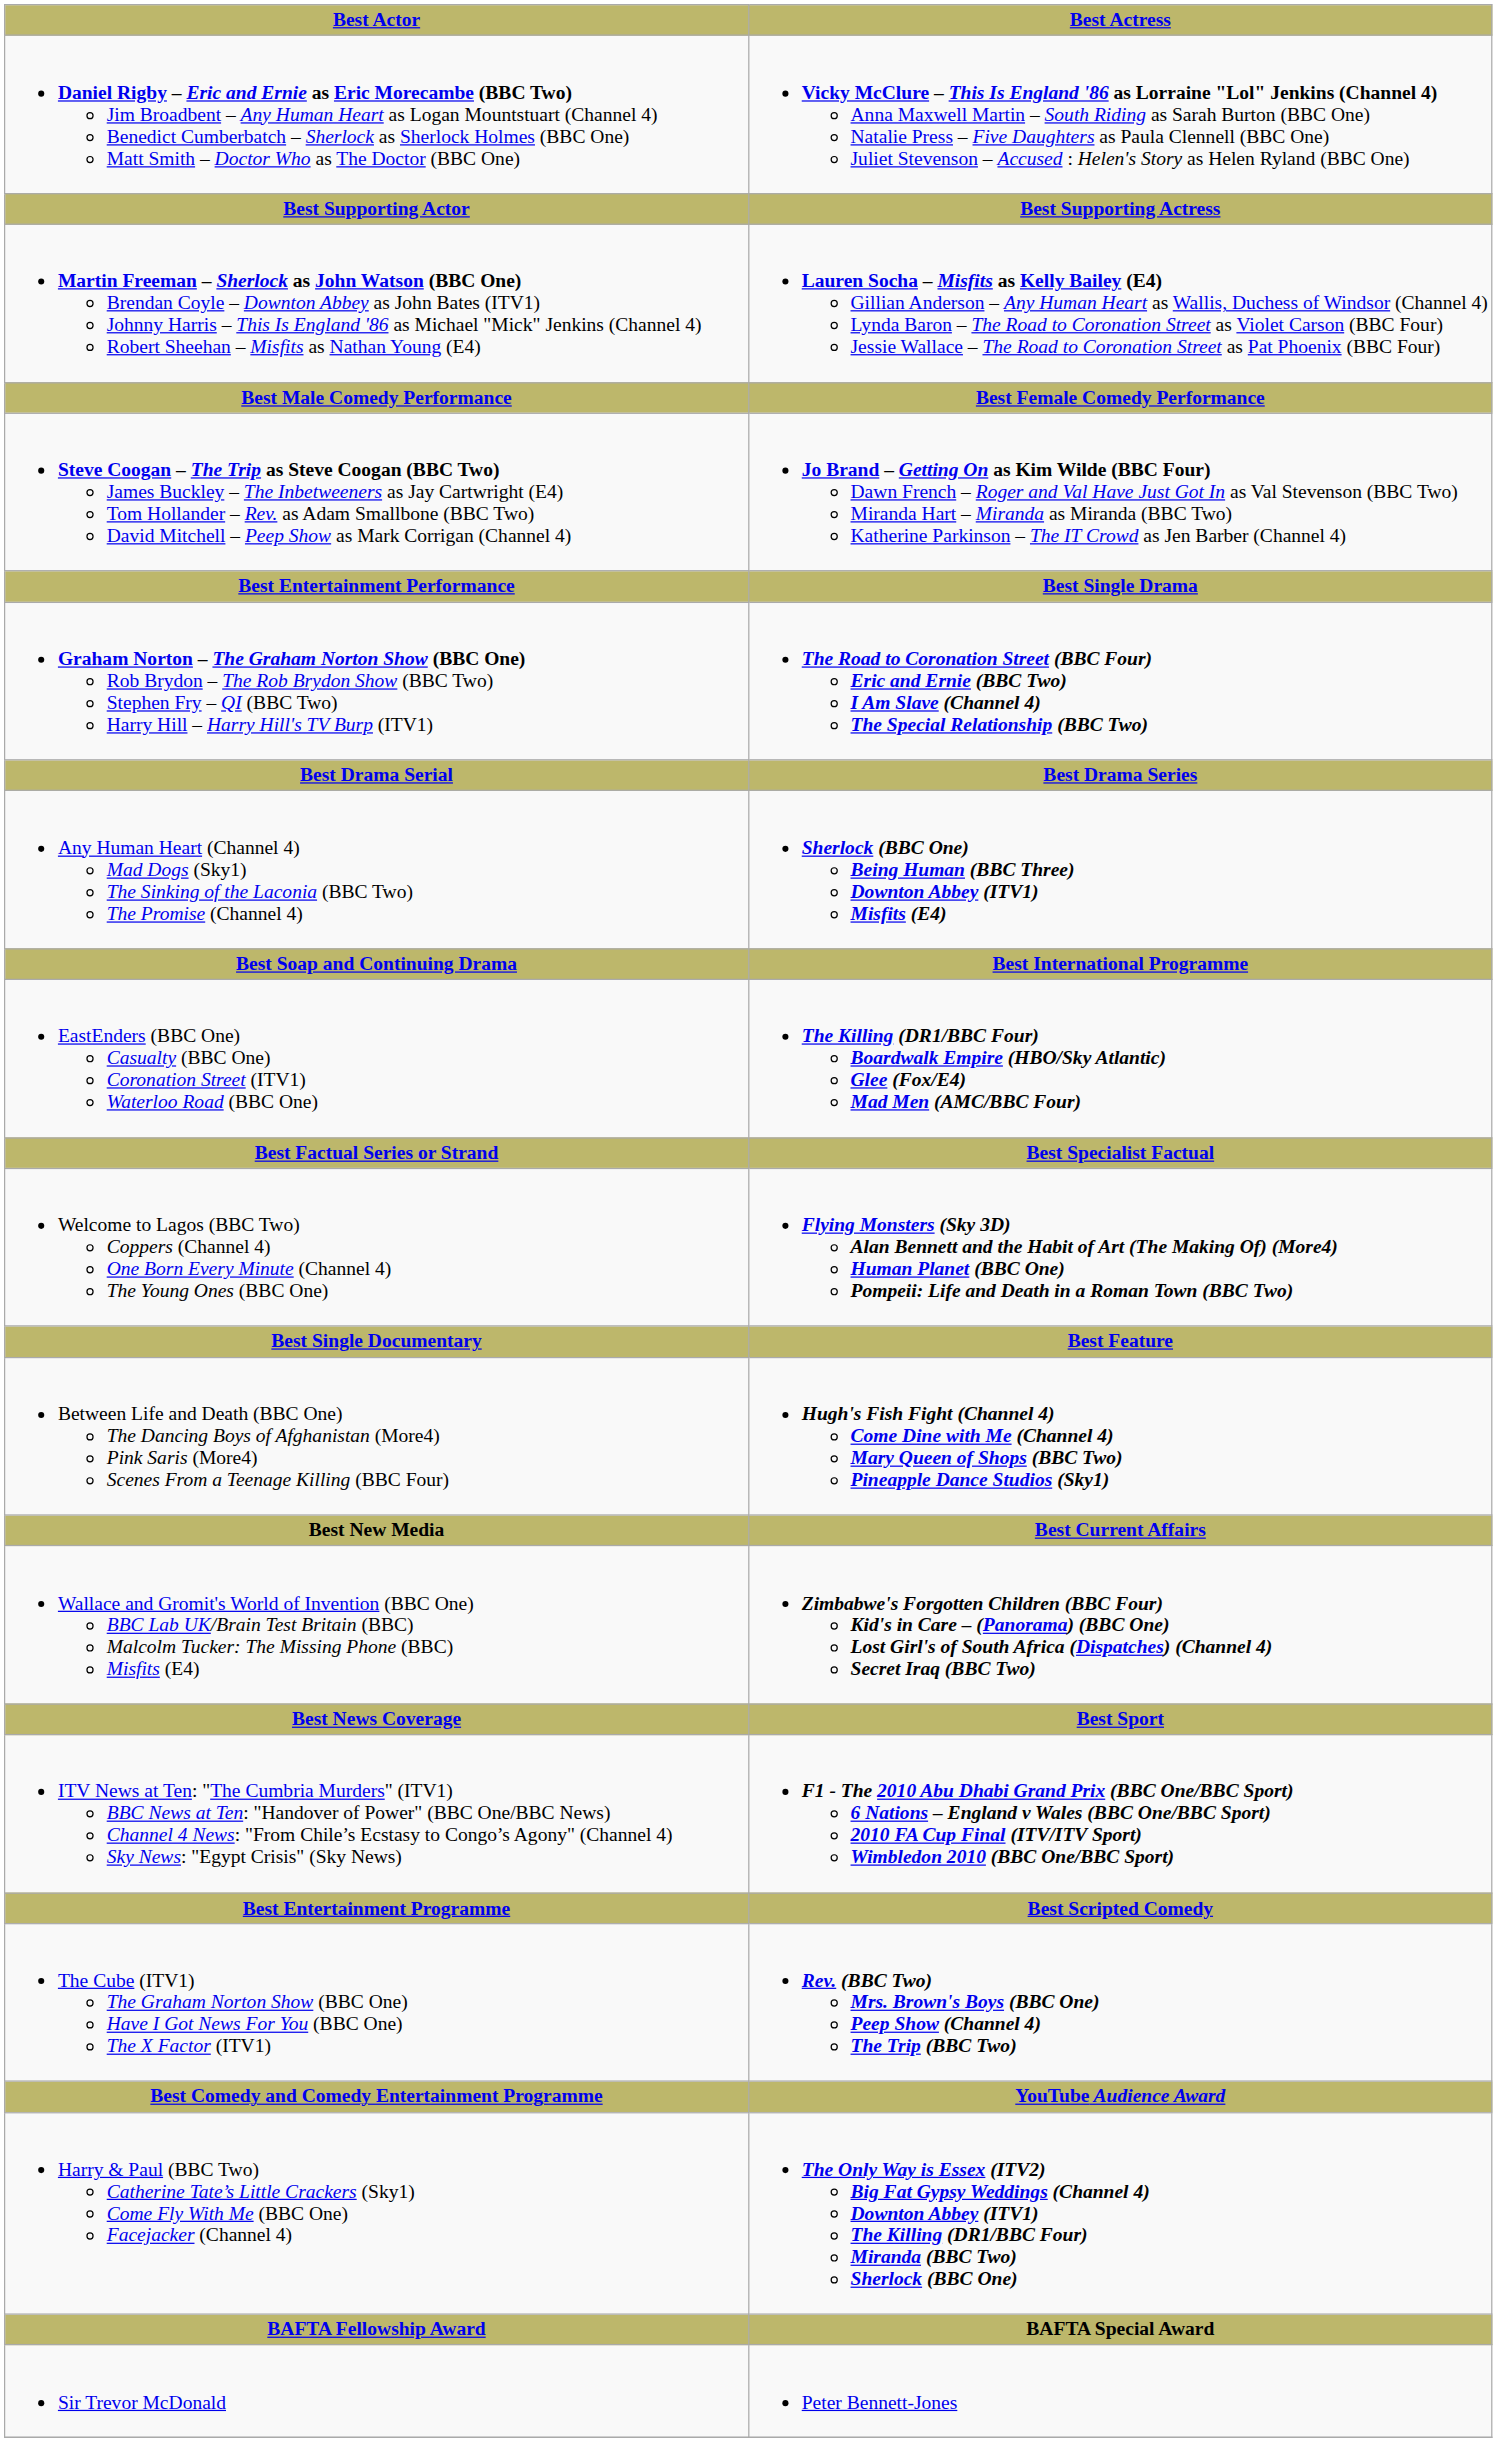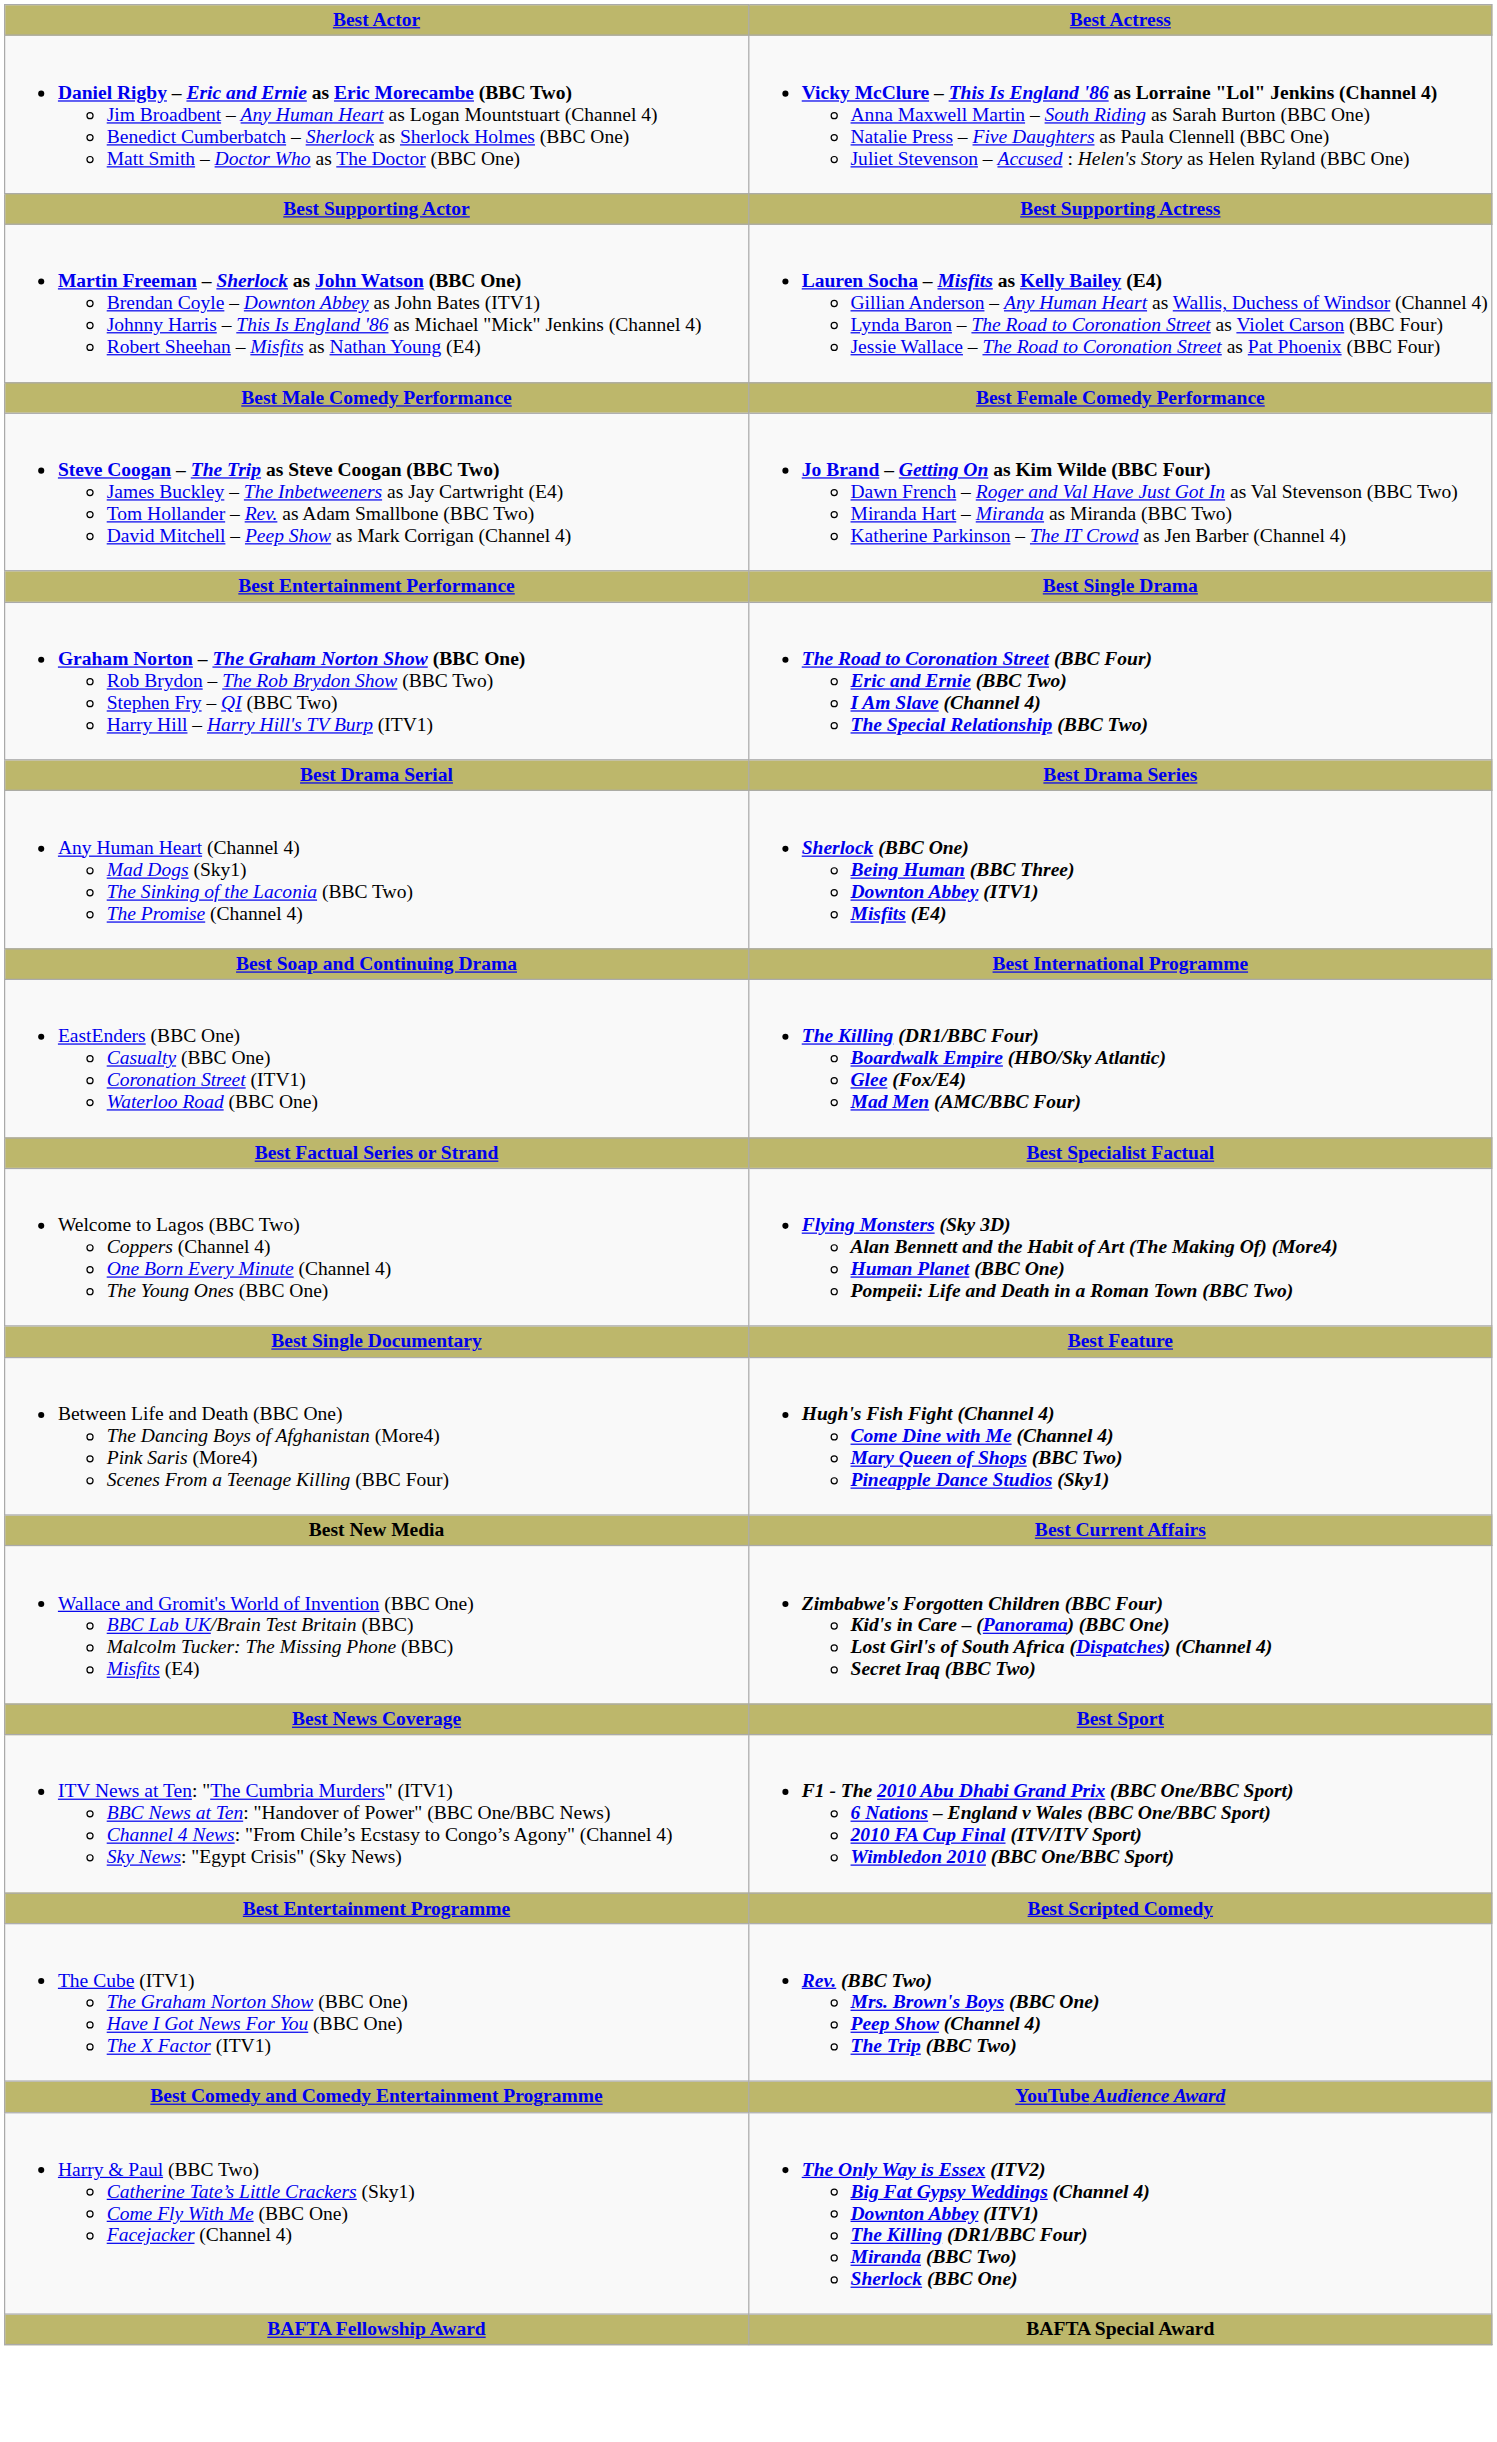- row: Sir Trevor McDonald | Peter Bennett-Jones
